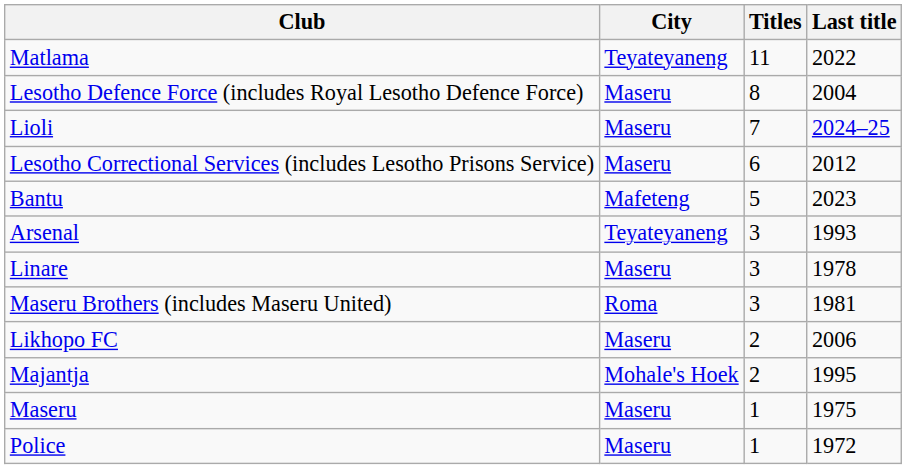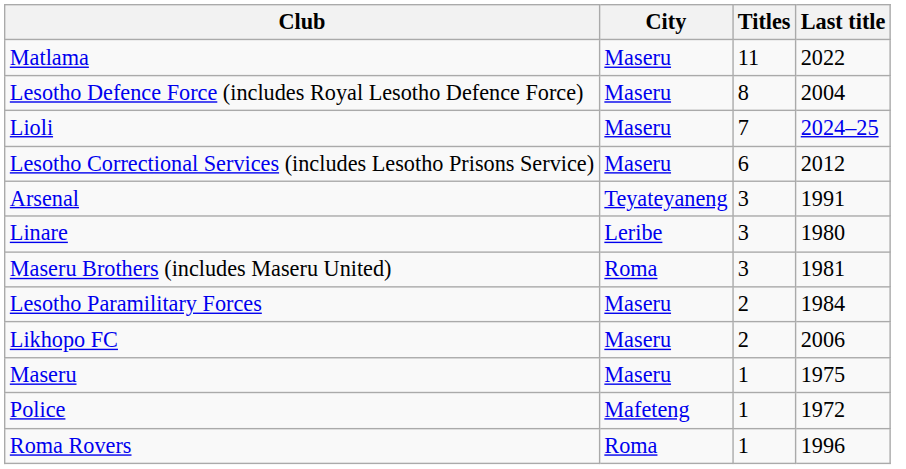Matlama | City: Teyateyaneng -> Maseru
- row: Bantu | Mafeteng | 5 | 2023
Arsenal | Last title: 1993 -> 1991
Linare | City: Maseru -> Leribe
Linare | Last title: 1978 -> 1980
+ row: Lesotho Paramilitary Forces | Maseru | 2 | 1984
- row: Majantja | Mohale's Hoek | 2 | 1995
Police | City: Maseru -> Mafeteng
+ row: Roma Rovers | Roma | 1 | 1996
